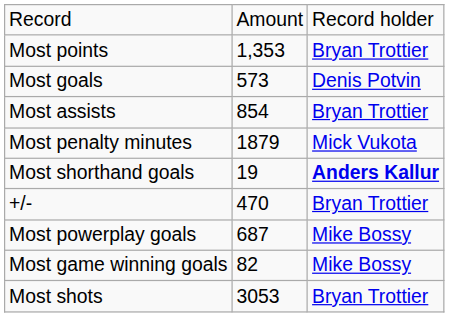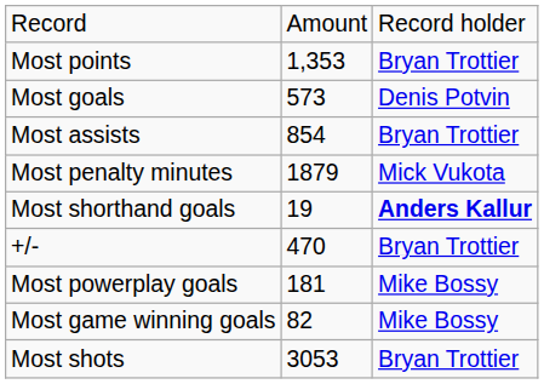Most powerplay goals | column 2: 687 -> 181
